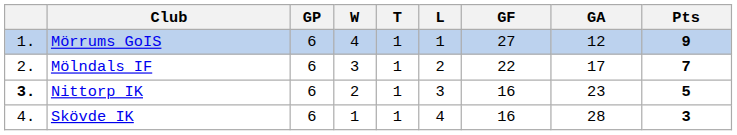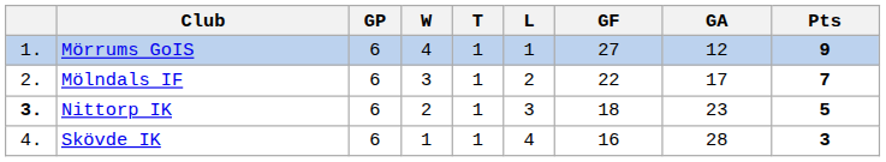Nittorp IK | GF: 16 -> 18
